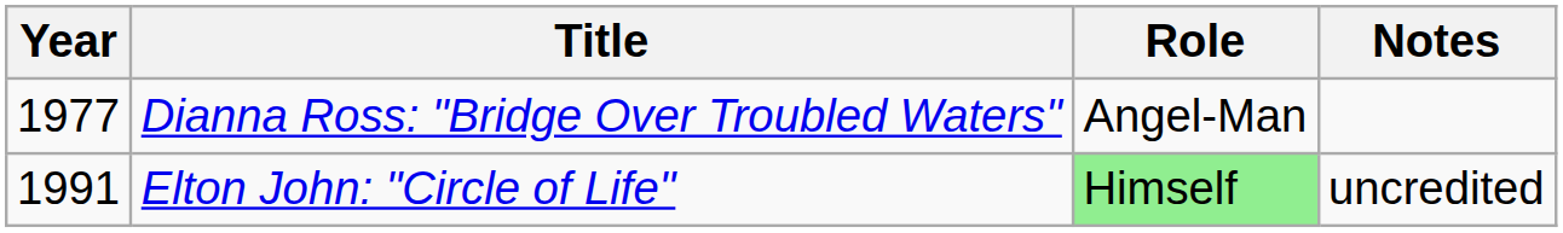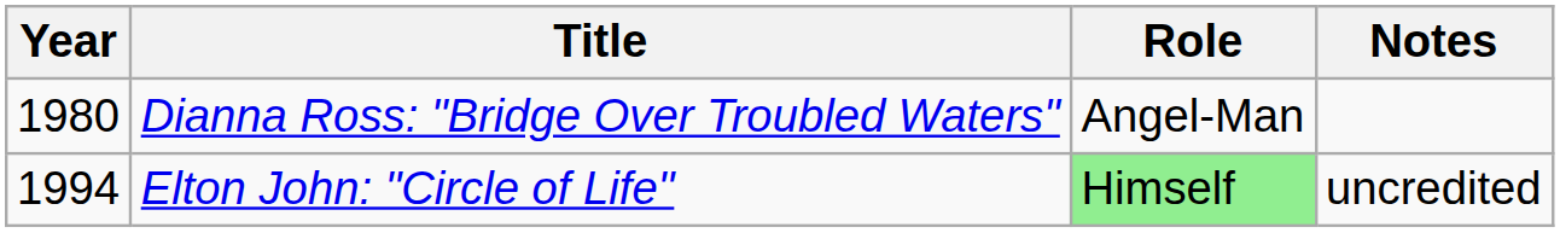Dianna Ross: "Bridge Over Troubled Waters" | Year: 1977 -> 1980
Elton John: "Circle of Life" | Year: 1991 -> 1994
